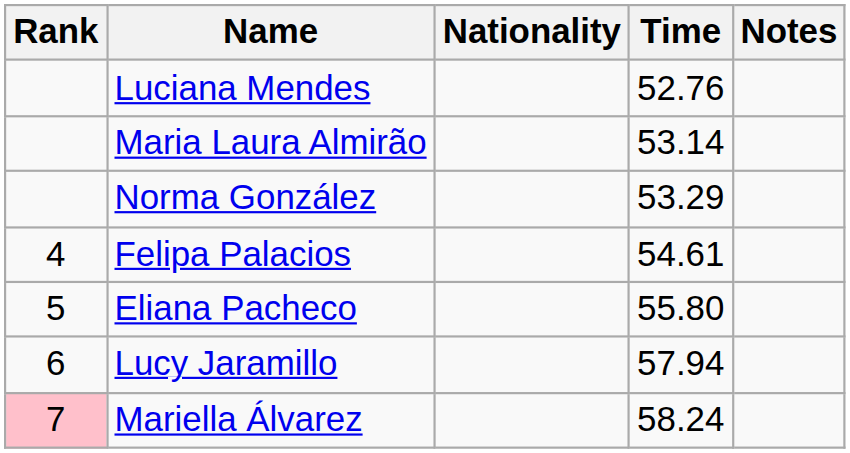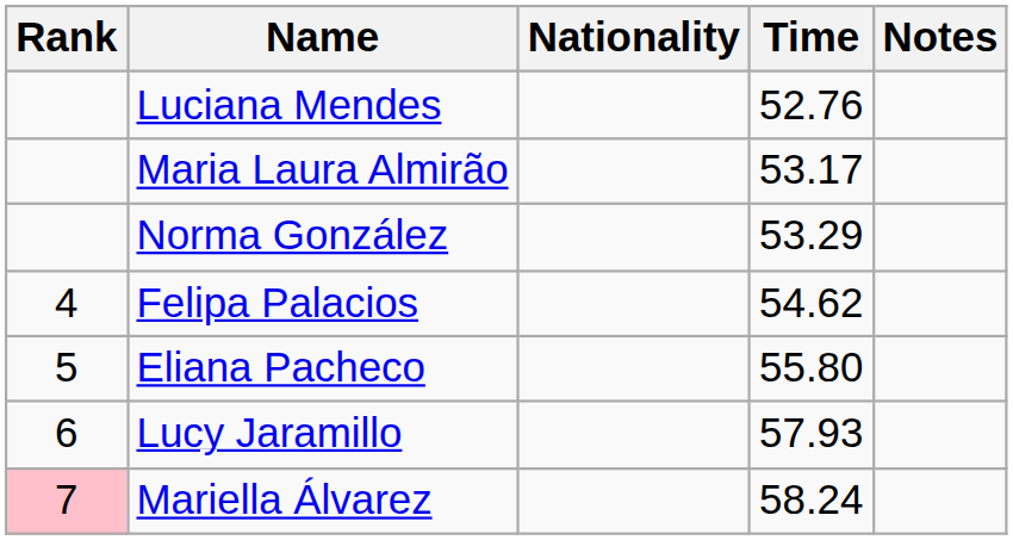Maria Laura Almirão | Time: 53.14 -> 53.17
Felipa Palacios | Time: 54.61 -> 54.62
Lucy Jaramillo | Time: 57.94 -> 57.93
